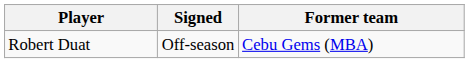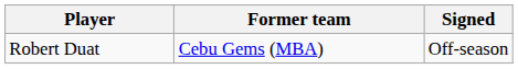columns swapped: Signed <-> Former team
